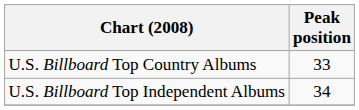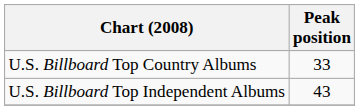U.S. Billboard Top Independent Albums | Peak position: 34 -> 43
